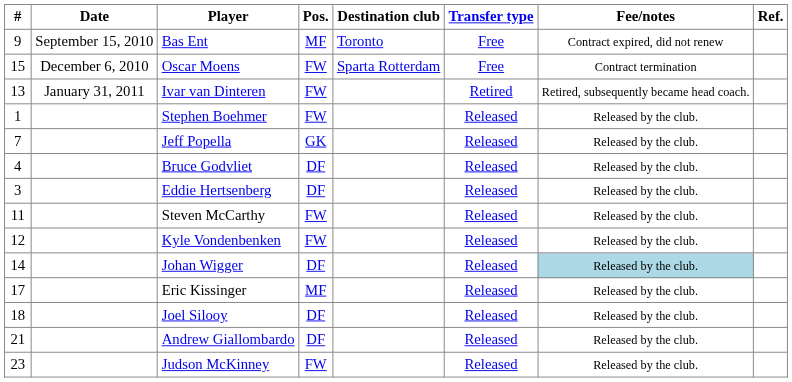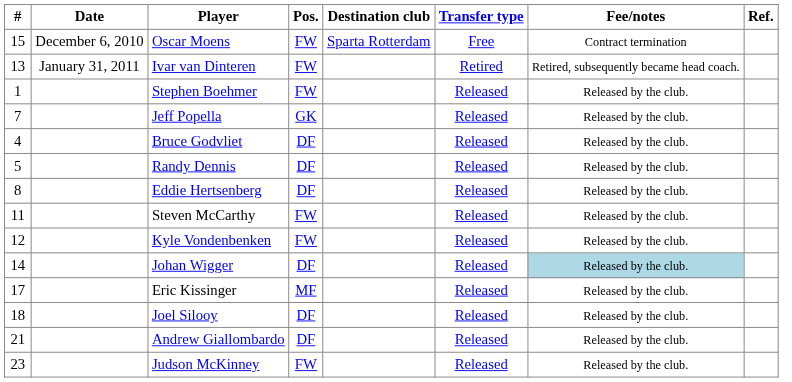- row: 9 | September 15, 2010 | Bas Ent | MF | Toronto | Free | Contract expired, did not renew
+ row: 5 | Randy Dennis | DF | Released | Released by the club.
Eddie Hertsenberg | #: 3 -> 8
